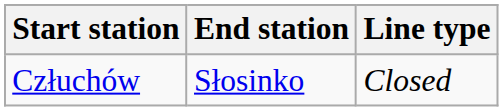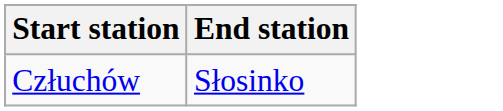- column: Line type | Closed
